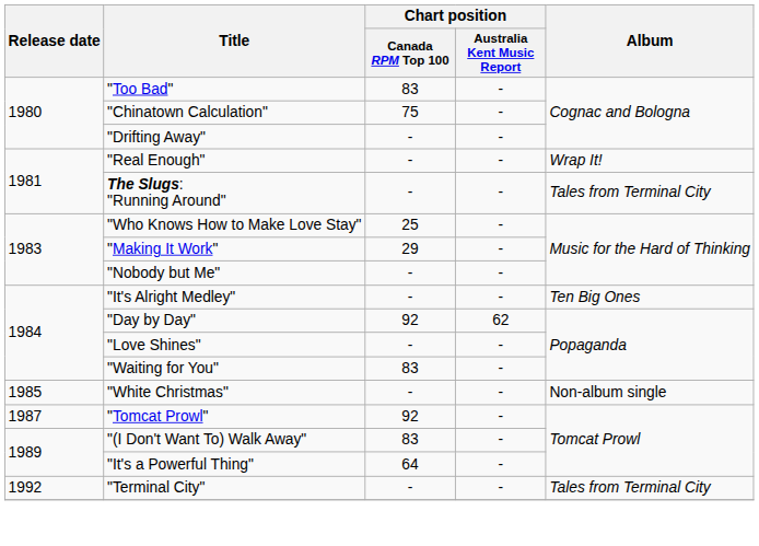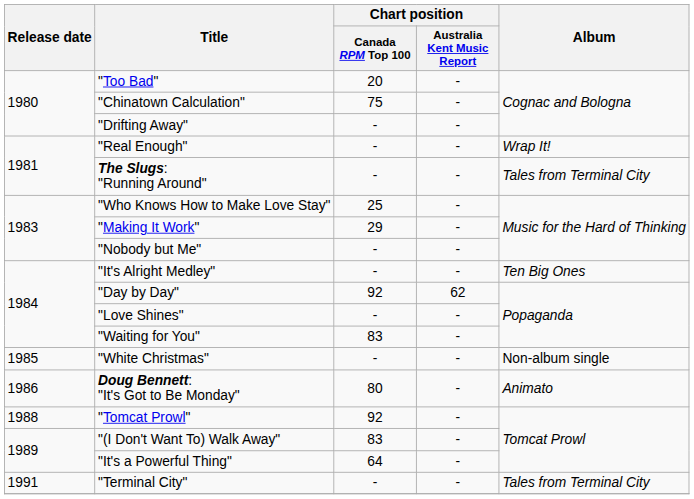"Too Bad" | Chart position / Canada RPM Top 100: 83 -> 20
+ row: 1986 | Doug Bennett: "It's Got to Be Monday" | 80 | - | Animato
"Tomcat Prowl" | Release date: 1987 -> 1988
"Terminal City" | Release date: 1992 -> 1991
